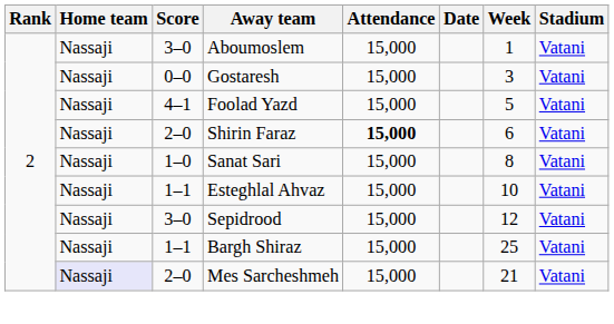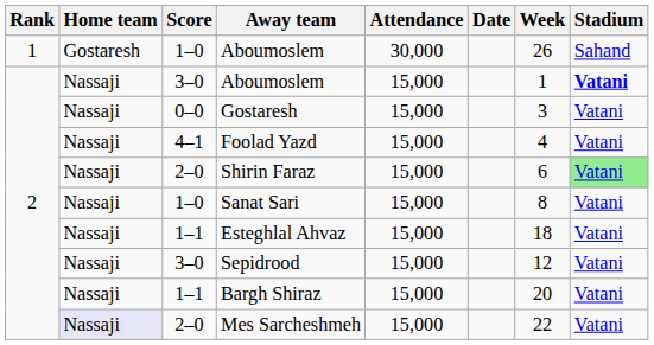+ row: 1 | Gostaresh | 1–0 | Aboumoslem | 30,000 | 26 | Sahand
3–0 / Aboumoslem | Stadium: normal -> bold
Foolad Yazd | Week: 5 -> 4
Shirin Faraz | Attendance: bold -> normal
Shirin Faraz | Stadium: no background -> lightgreen background
Esteghlal Ahvaz | Week: 10 -> 18
Bargh Shiraz | Week: 25 -> 20
Mes Sarcheshmeh | Week: 21 -> 22
